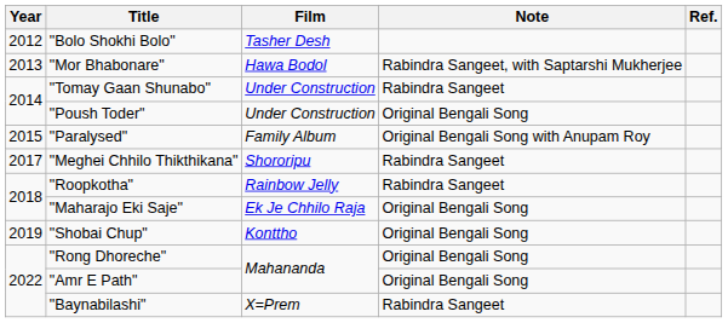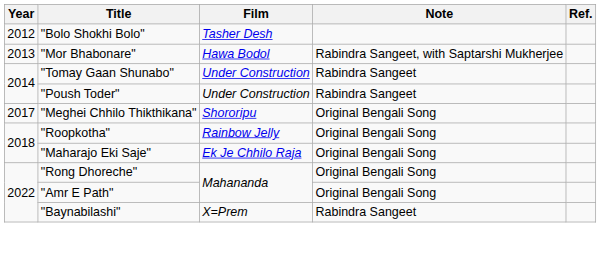"Poush Toder" | Note: Original Bengali Song -> Rabindra Sangeet
- row: 2015 | "Paralysed" | Family Album | Original Bengali Song with Anupam Roy
"Meghei Chhilo Thikthikana" | Note: Rabindra Sangeet -> Original Bengali Song
"Roopkotha" | Note: Rabindra Sangeet -> Original Bengali Song
- row: 2019 | "Shobai Chup" | Konttho | Original Bengali Song
